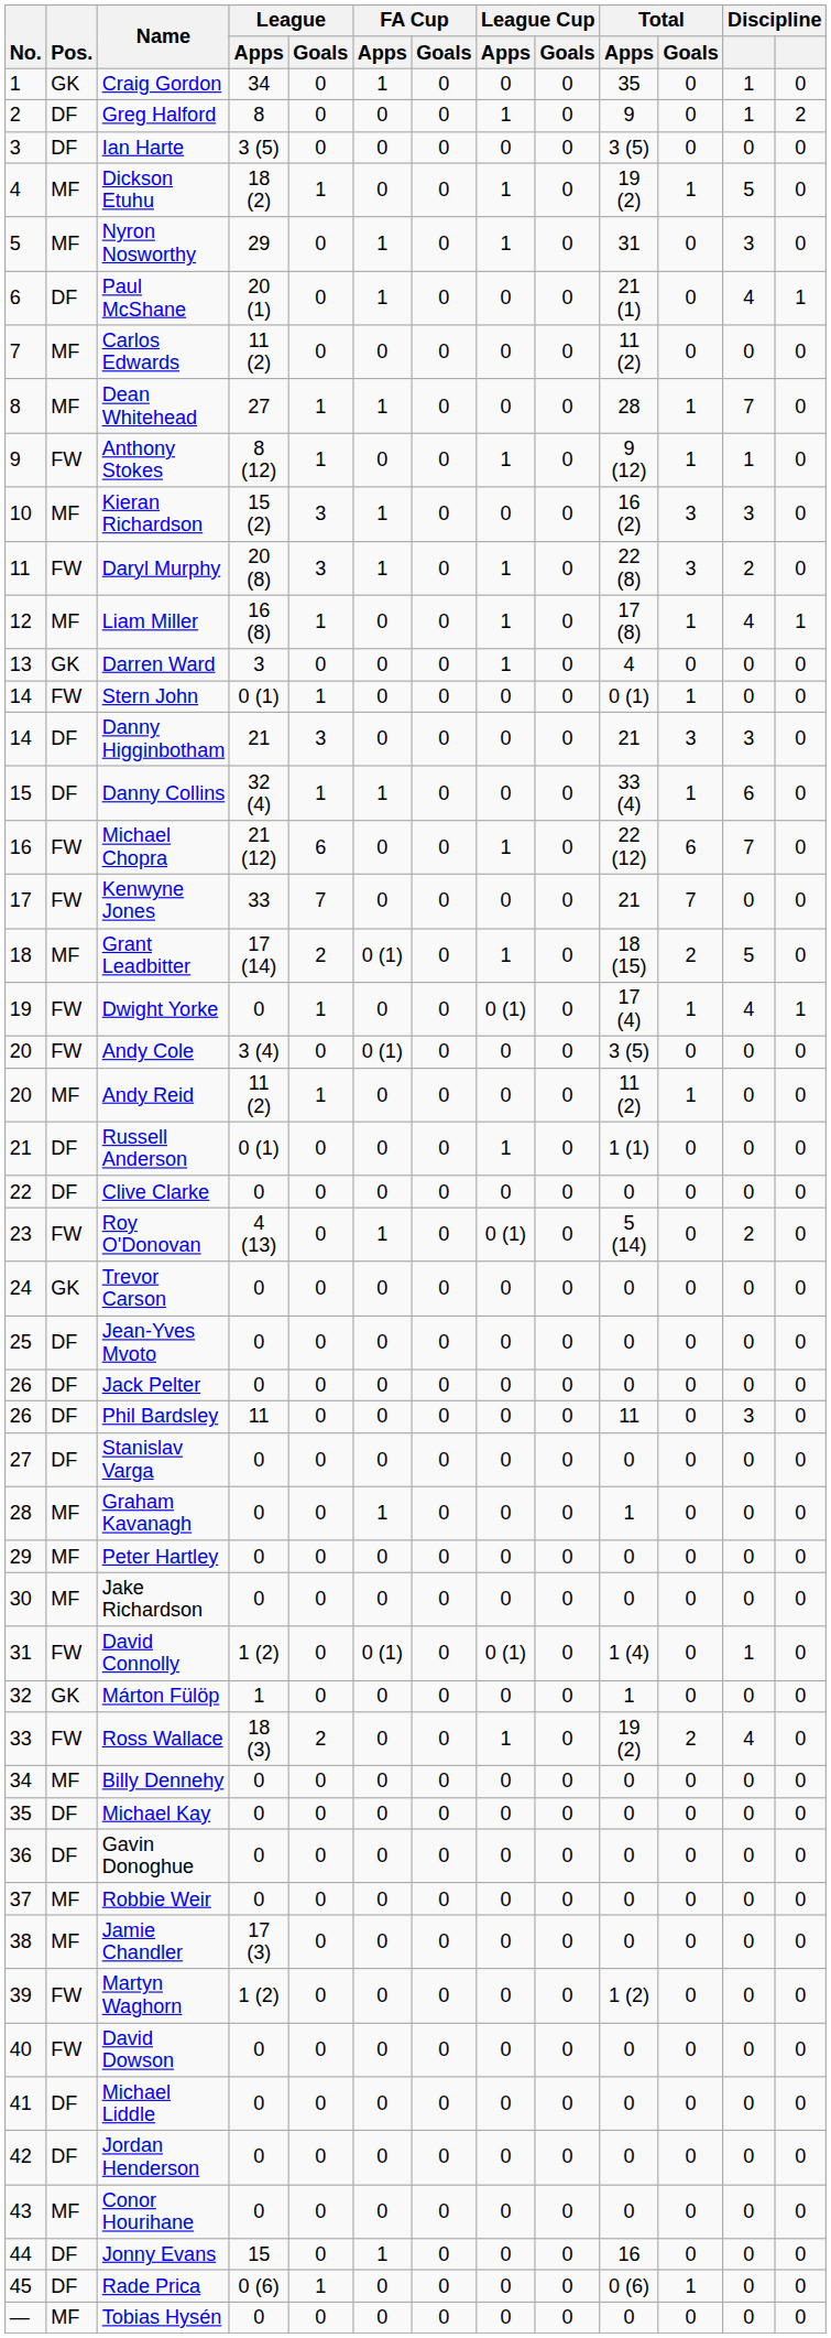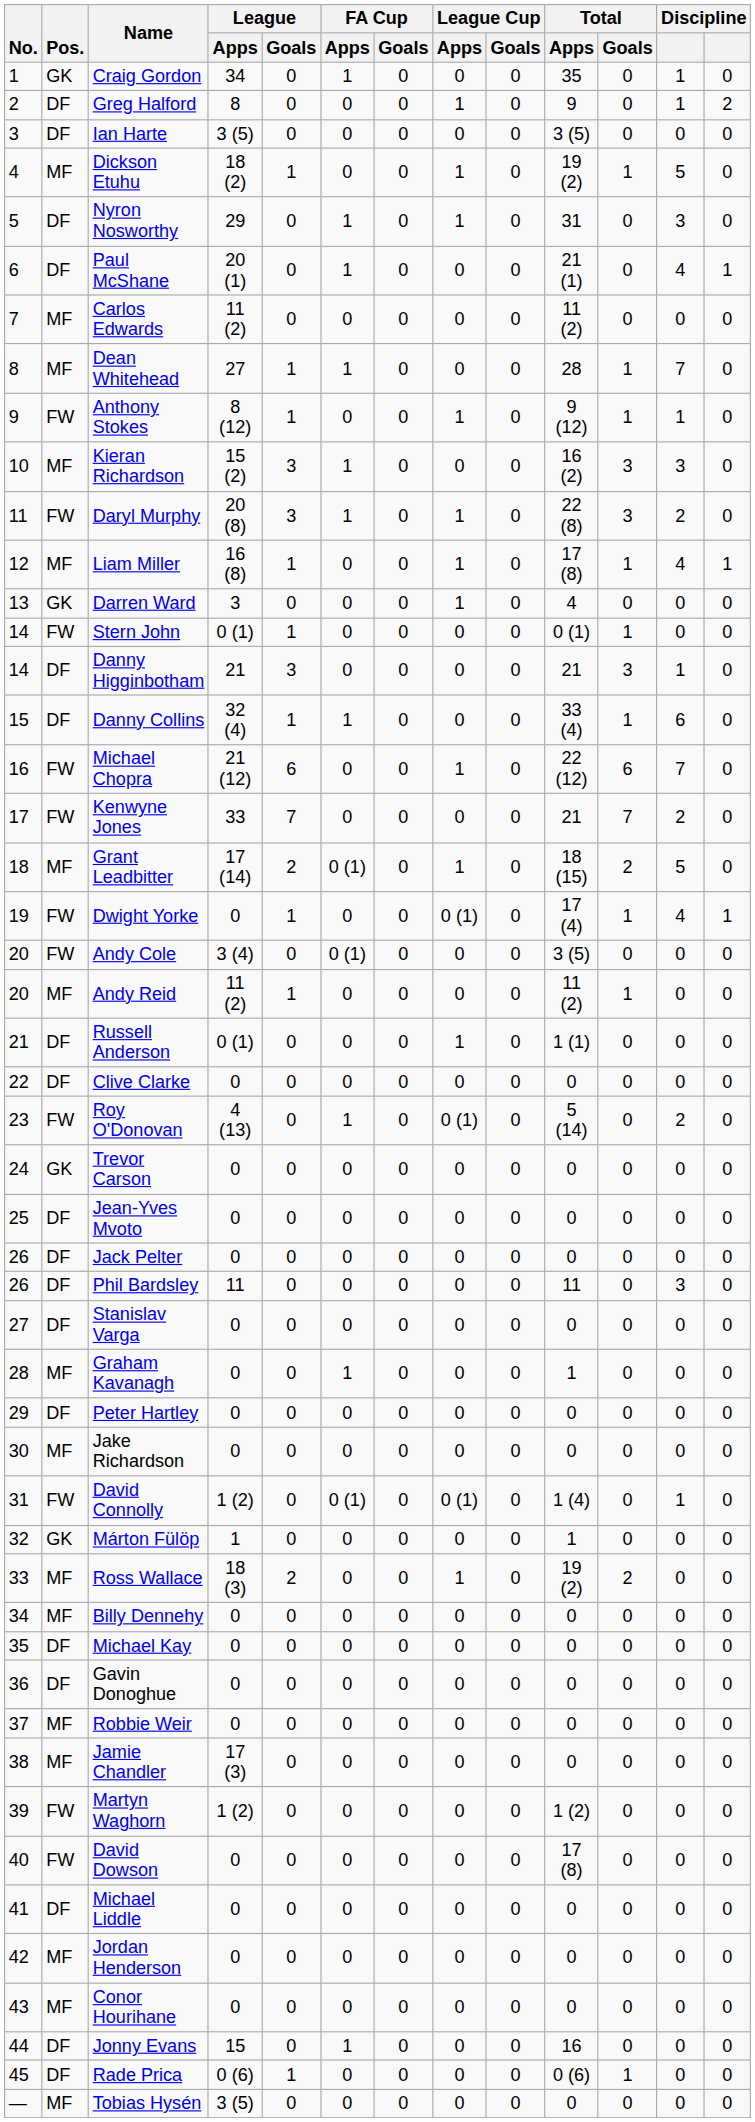Nyron Nosworthy | Pos.: MF -> DF
Danny Higginbotham | column 12: 3 -> 1
Kenwyne Jones | column 12: 0 -> 2
Peter Hartley | Pos.: MF -> DF
Ross Wallace | Pos.: FW -> MF
Ross Wallace | column 12: 4 -> 0
David Dowson | Total / Apps: 0 -> 17 (8)
Jordan Henderson | Pos.: DF -> MF
Tobias Hysén | League / Apps: 0 -> 3 (5)
